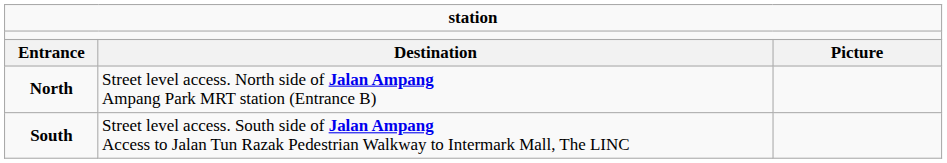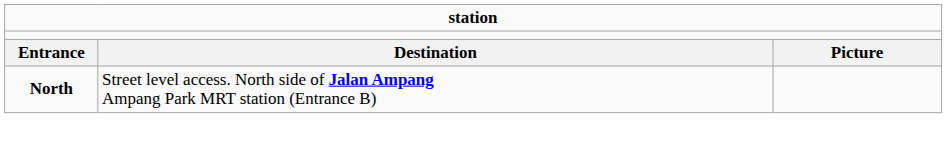- row: South | Street level access. South side of Jalan Ampang Access to Jalan Tun Razak Pedestrian Walkway to Intermark Mall, The LINC
